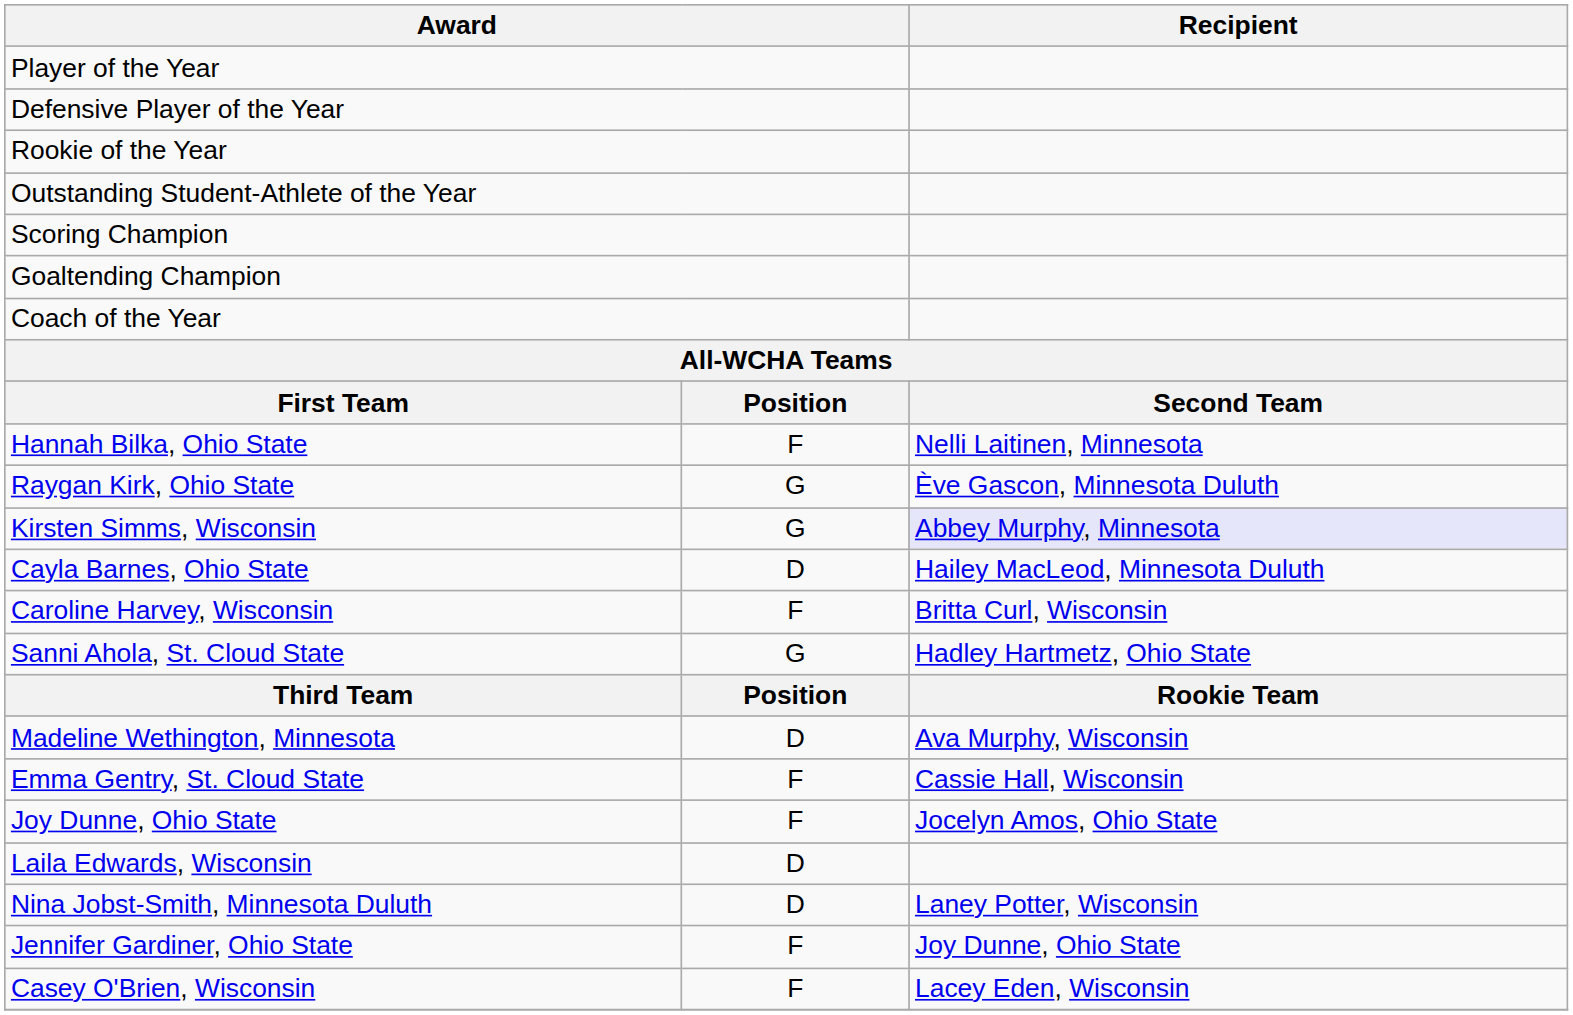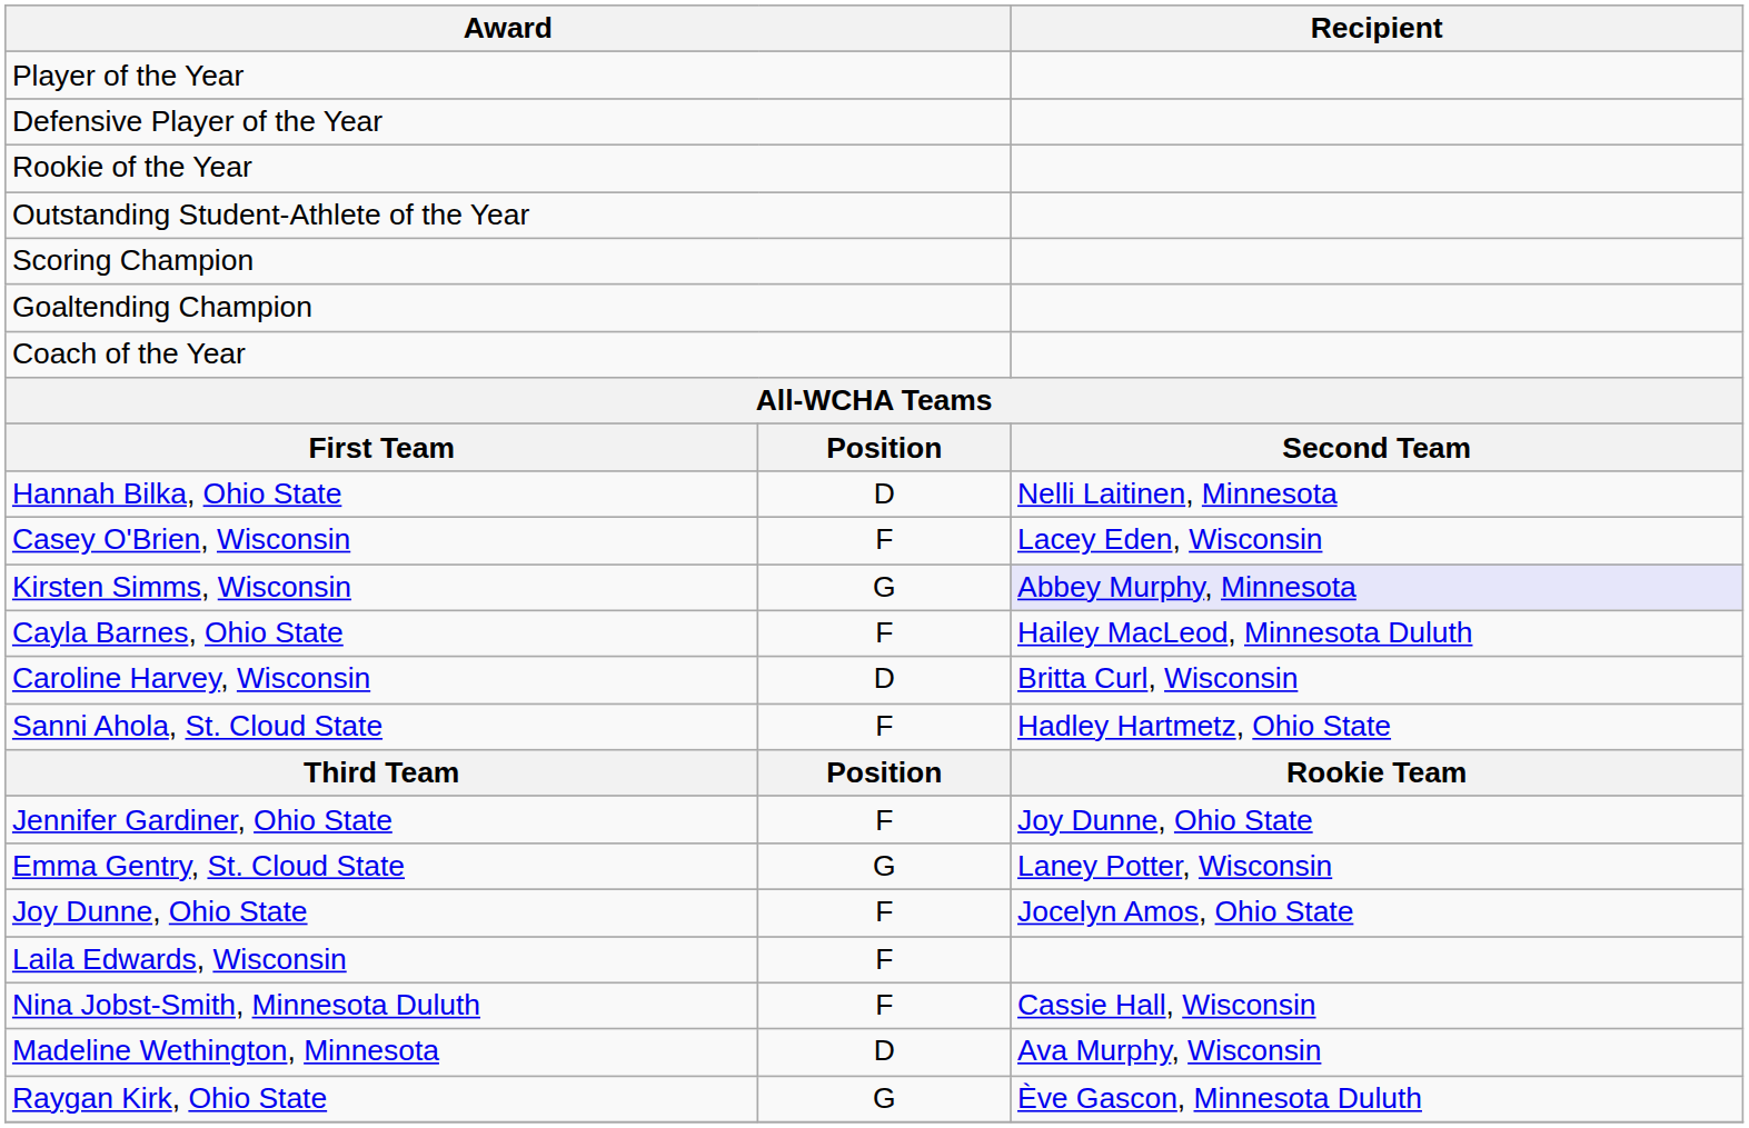Hannah Bilka, Ohio State | column 2: F -> D
rows swapped: Casey O'Brien, Wisconsin <-> Raygan Kirk, Ohio State
Cayla Barnes, Ohio State | column 2: D -> F
Caroline Harvey, Wisconsin | column 2: F -> D
Sanni Ahola, St. Cloud State | column 2: G -> F
rows swapped: Jennifer Gardiner, Ohio State <-> Madeline Wethington, Minnesota
Emma Gentry, St. Cloud State | column 2: F -> G
Emma Gentry, St. Cloud State | Recipient: Cassie Hall, Wisconsin -> Laney Potter, Wisconsin
Laila Edwards, Wisconsin | column 2: D -> F
Nina Jobst-Smith, Minnesota Duluth | column 2: D -> F
Nina Jobst-Smith, Minnesota Duluth | Recipient: Laney Potter, Wisconsin -> Cassie Hall, Wisconsin
